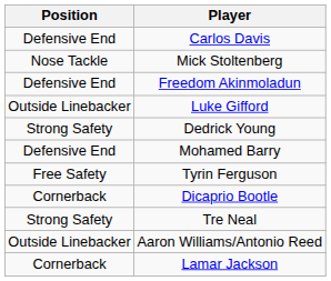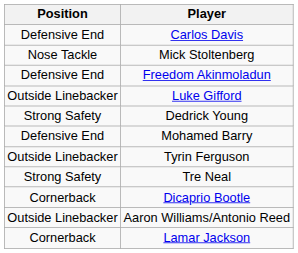Tyrin Ferguson | Position: Free Safety -> Outside Linebacker
rows swapped: Dicaprio Bootle <-> Tre Neal
